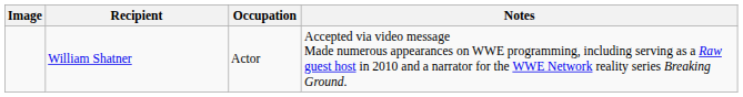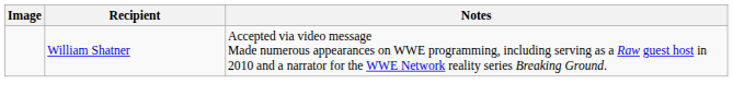- column: Occupation | Actor
